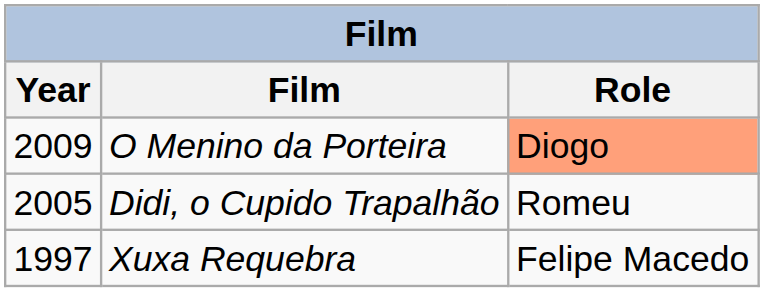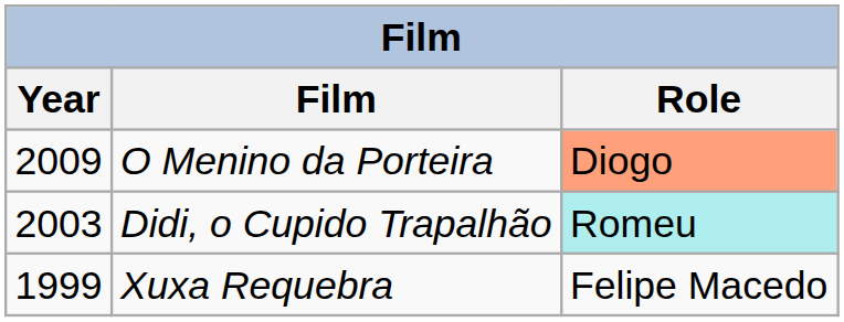Didi, o Cupido Trapalhão | Year: 2005 -> 2003
Didi, o Cupido Trapalhão | Role: no background -> paleturquoise background
Xuxa Requebra | Year: 1997 -> 1999
